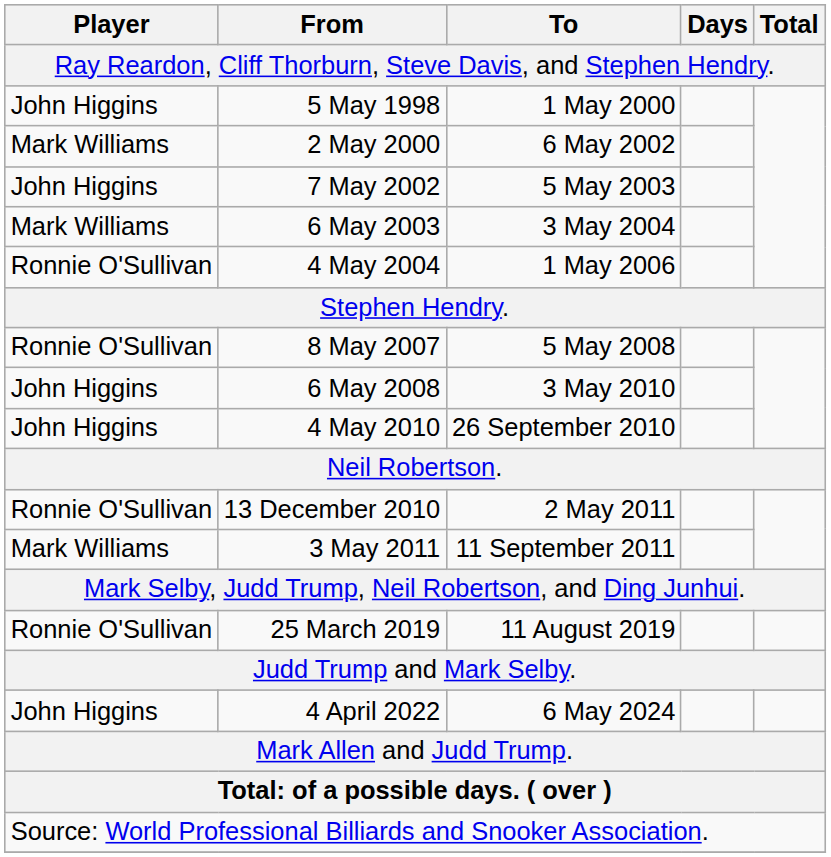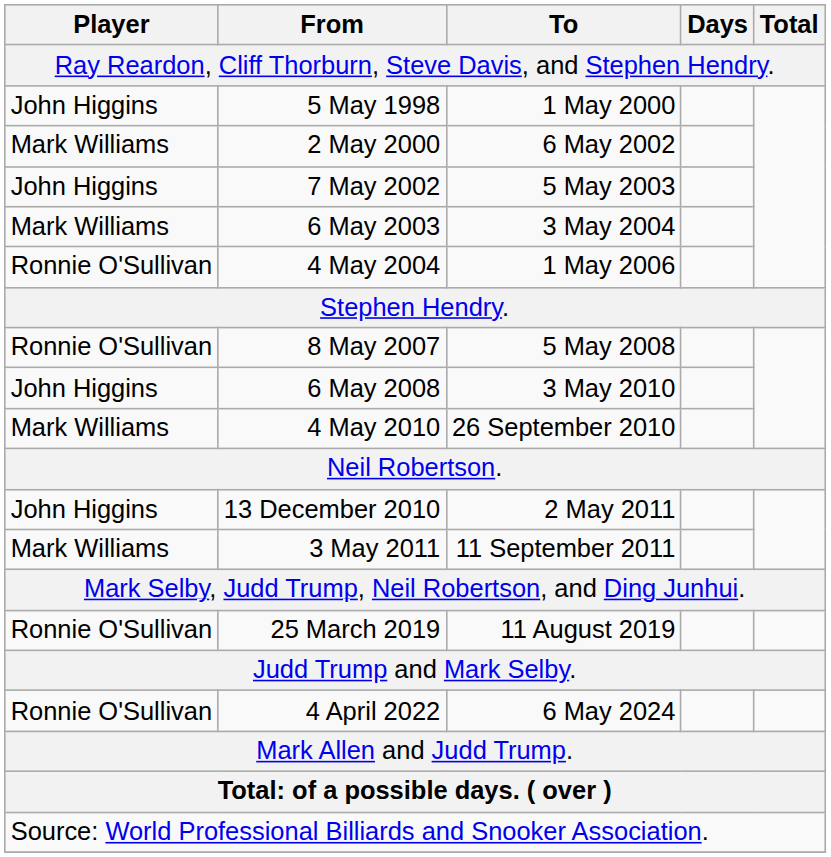4 May 2010 | Player: John Higgins -> Mark Williams
13 December 2010 | Player: Ronnie O'Sullivan -> John Higgins
4 April 2022 | Player: John Higgins -> Ronnie O'Sullivan
